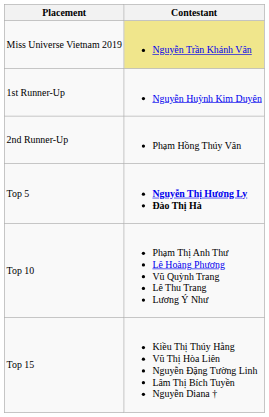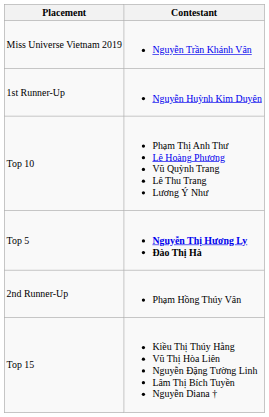Miss Universe Vietnam 2019 | Contestant: khaki background -> no background
rows swapped: 2nd Runner-Up <-> Top 10
